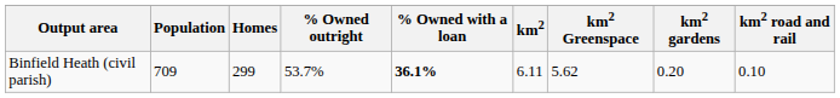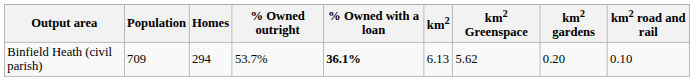Binfield Heath (civil parish) | Homes: 299 -> 294
Binfield Heath (civil parish) | km2: 6.11 -> 6.13
